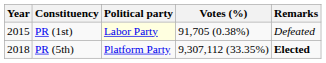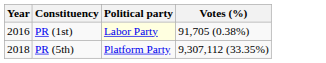- column: Remarks | Defeated | Elected
PR (1st) | Year: 2015 -> 2016
